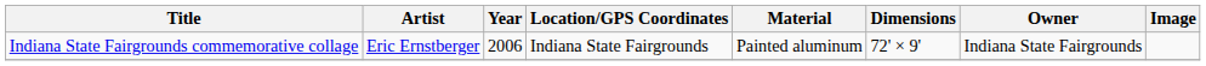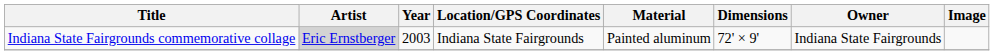Indiana State Fairgrounds commemorative collage | Artist: no background -> lightgrey background
Indiana State Fairgrounds commemorative collage | Year: 2006 -> 2003
